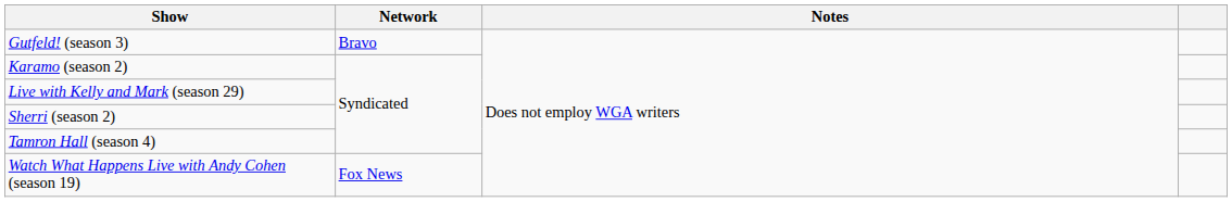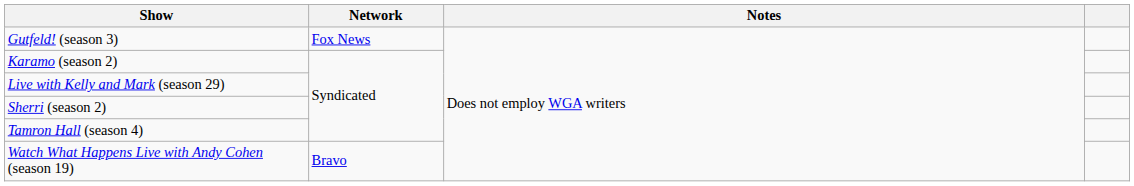Gutfeld! (season 3) | Network: Bravo -> Fox News
Watch What Happens Live with Andy Cohen (season 19) | Network: Fox News -> Bravo
